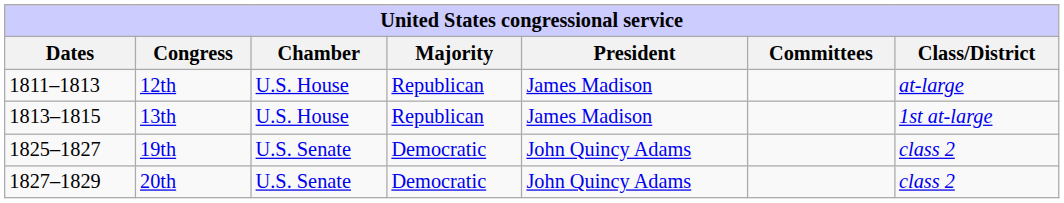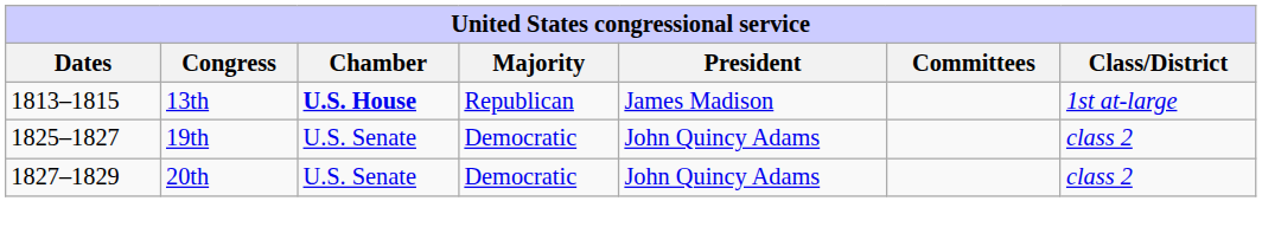- row: 1811–1813 | 12th | U.S. House | Republican | James Madison | at-large
13th | Chamber: normal -> bold
